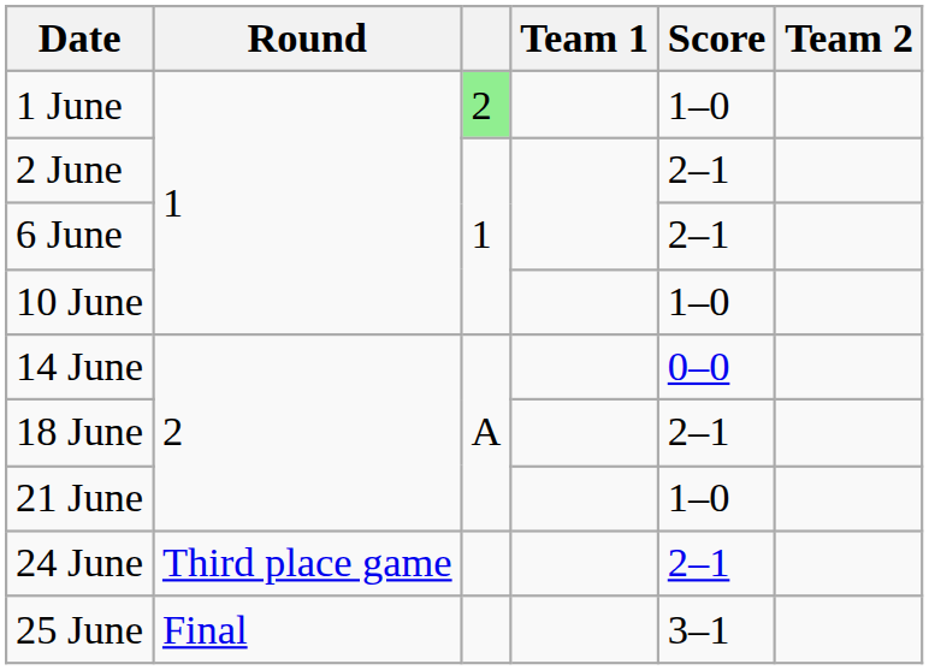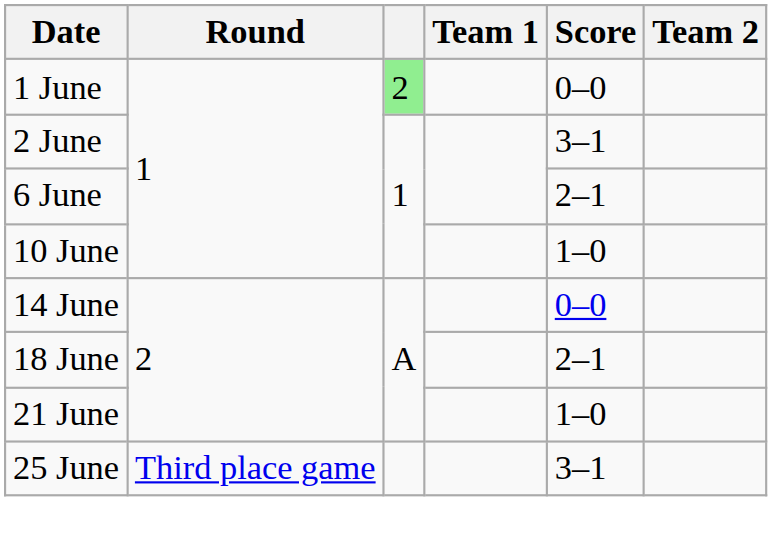1 June | Score: 1–0 -> 0–0
2 June | Score: 2–1 -> 3–1
- row: 24 June | Third place game | 2–1
25 June | Round: Final -> Third place game
